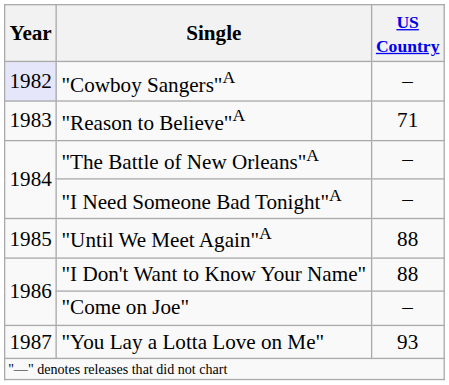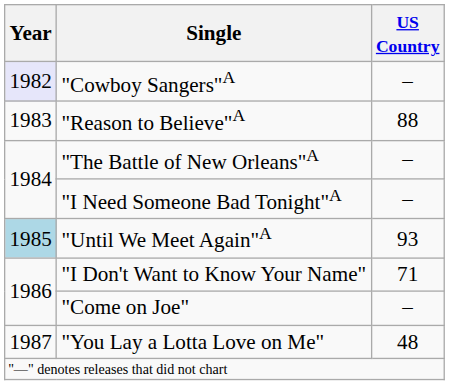"Reason to Believe"A | US Country: 71 -> 88
"Until We Meet Again"A | Year: no background -> lightblue background
"Until We Meet Again"A | US Country: 88 -> 93
"I Don't Want to Know Your Name" | US Country: 88 -> 71
"You Lay a Lotta Love on Me" | US Country: 93 -> 48
